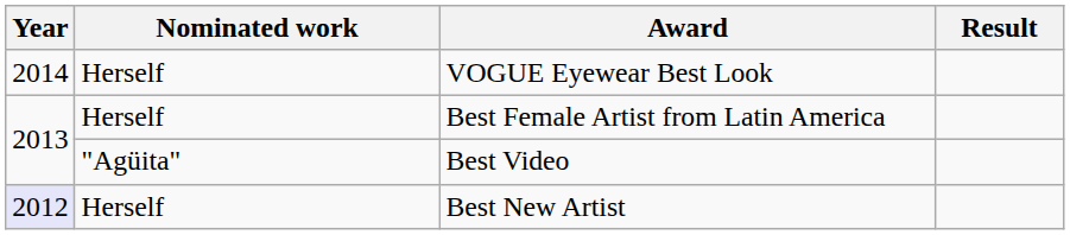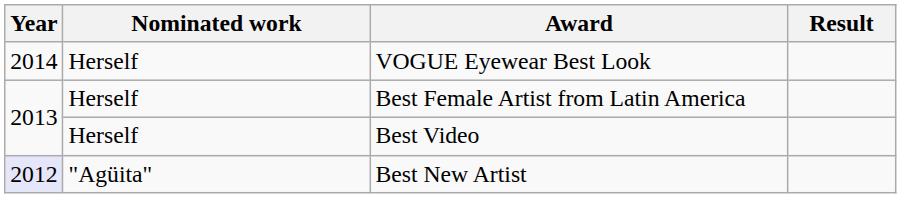Best Video | Nominated work: "Agüita" -> Herself
Best New Artist | Nominated work: Herself -> "Agüita"
